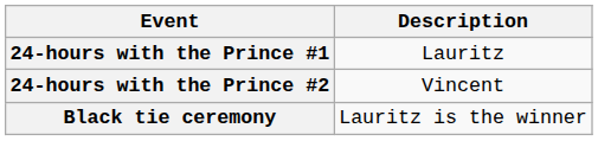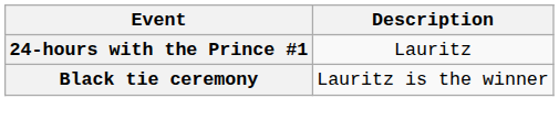- row: 24-hours with the Prince #2 | Vincent
